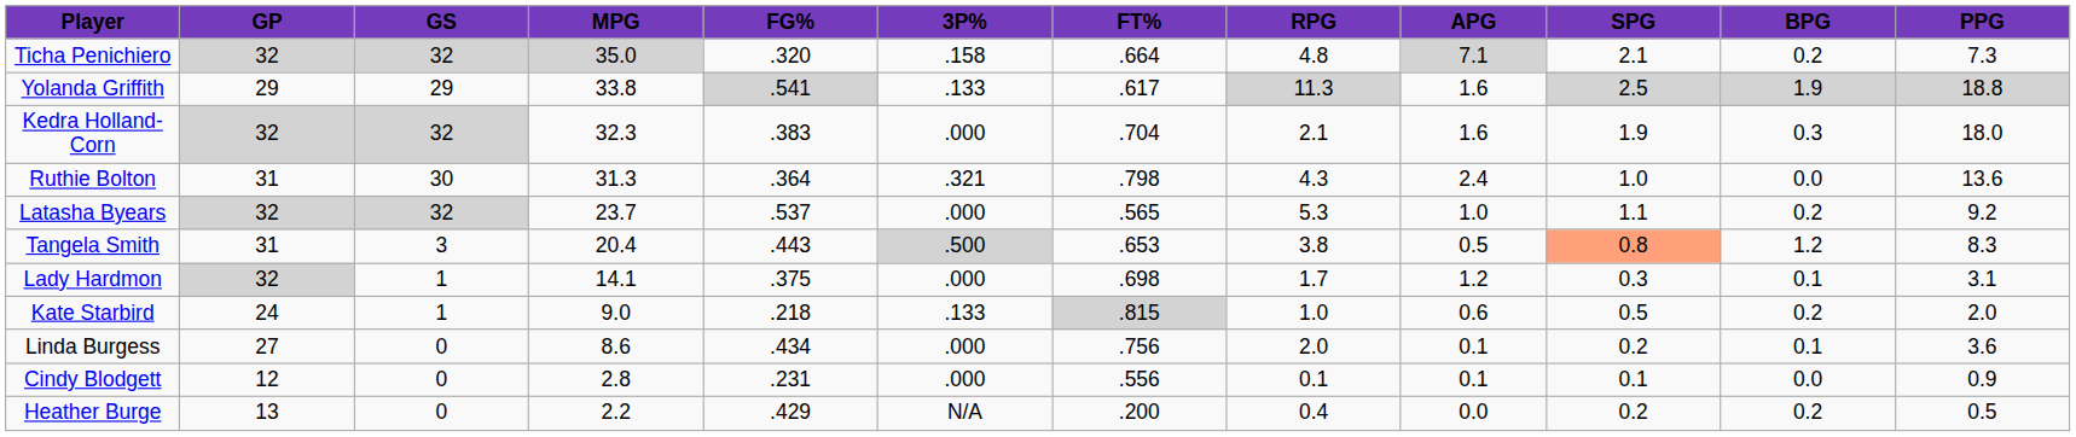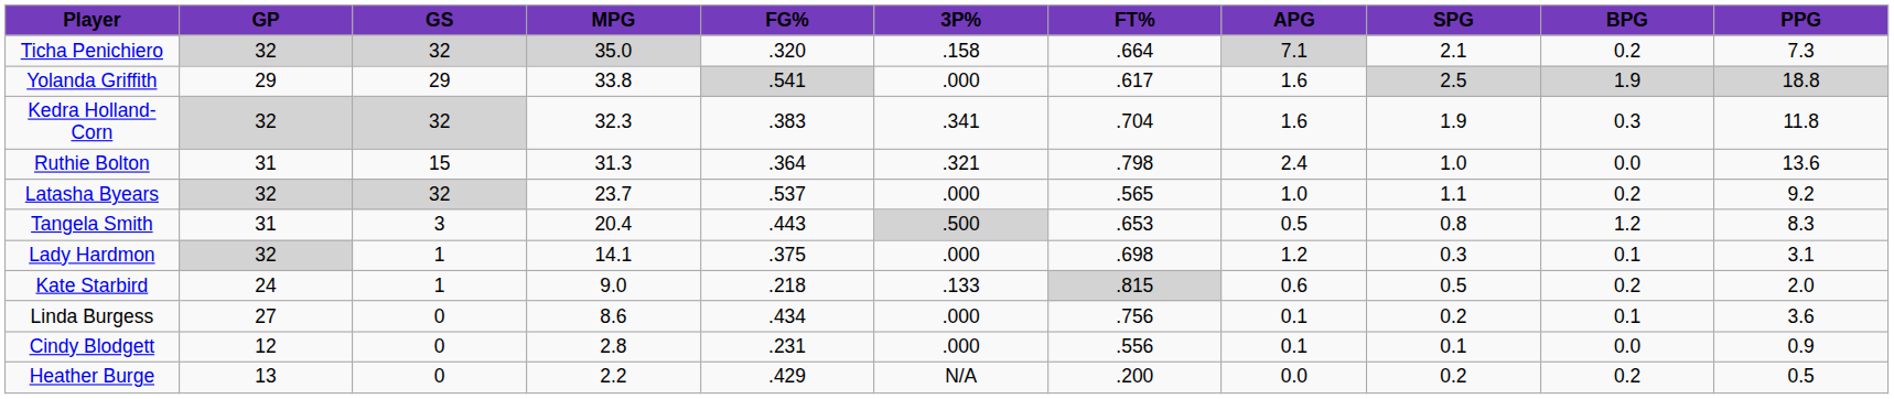- column: RPG | 4.8 | 11.3 | 2.1 | 4.3 | 5.3 | 3.8 | 1.7 | 1.0 | 2.0 | 0.1 | 0.4
Yolanda Griffith | 3P%: .133 -> .000
Kedra Holland-Corn | 3P%: .000 -> .341
Kedra Holland-Corn | PPG: 18.0 -> 11.8
Ruthie Bolton | GS: 30 -> 15
Tangela Smith | SPG: lightsalmon background -> no background
